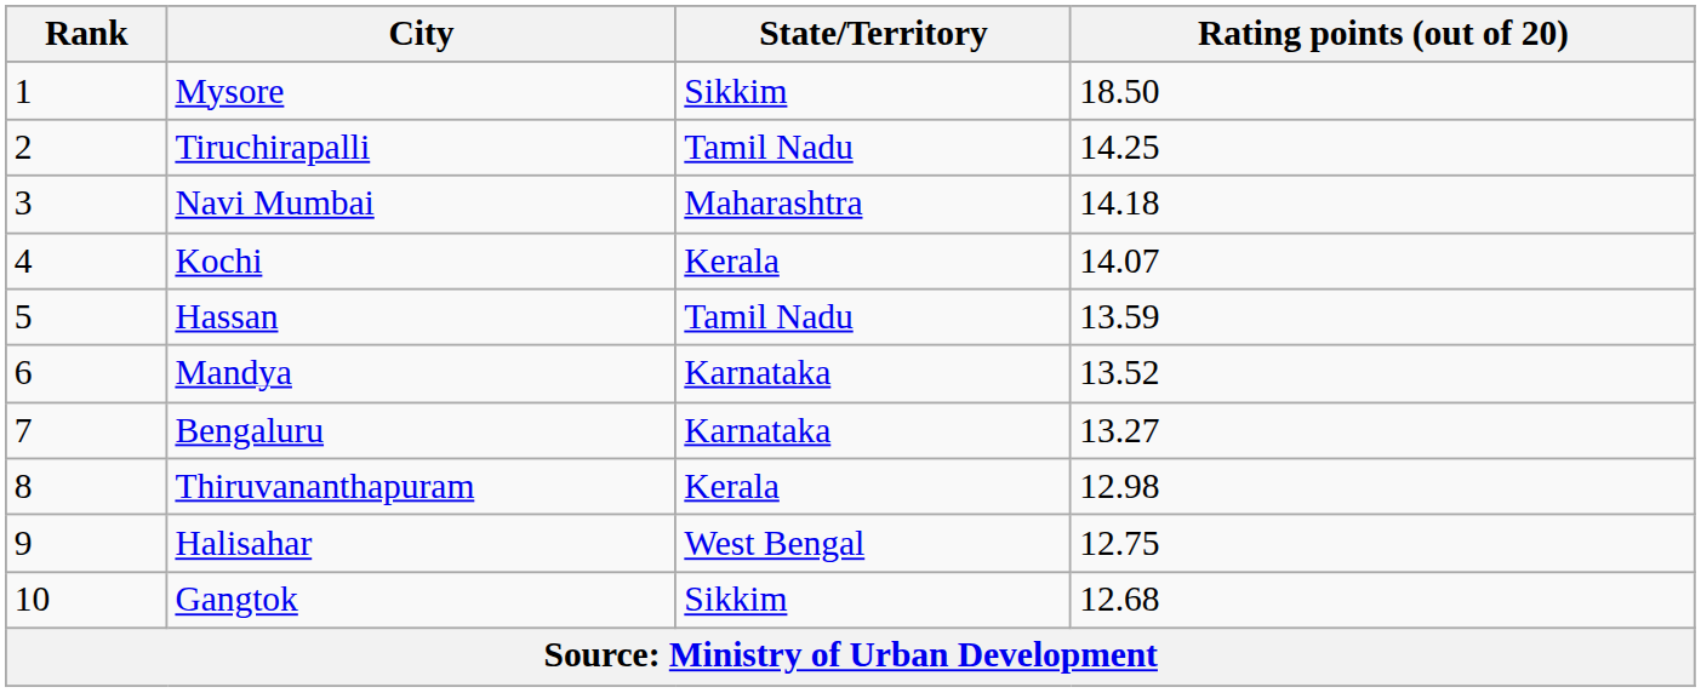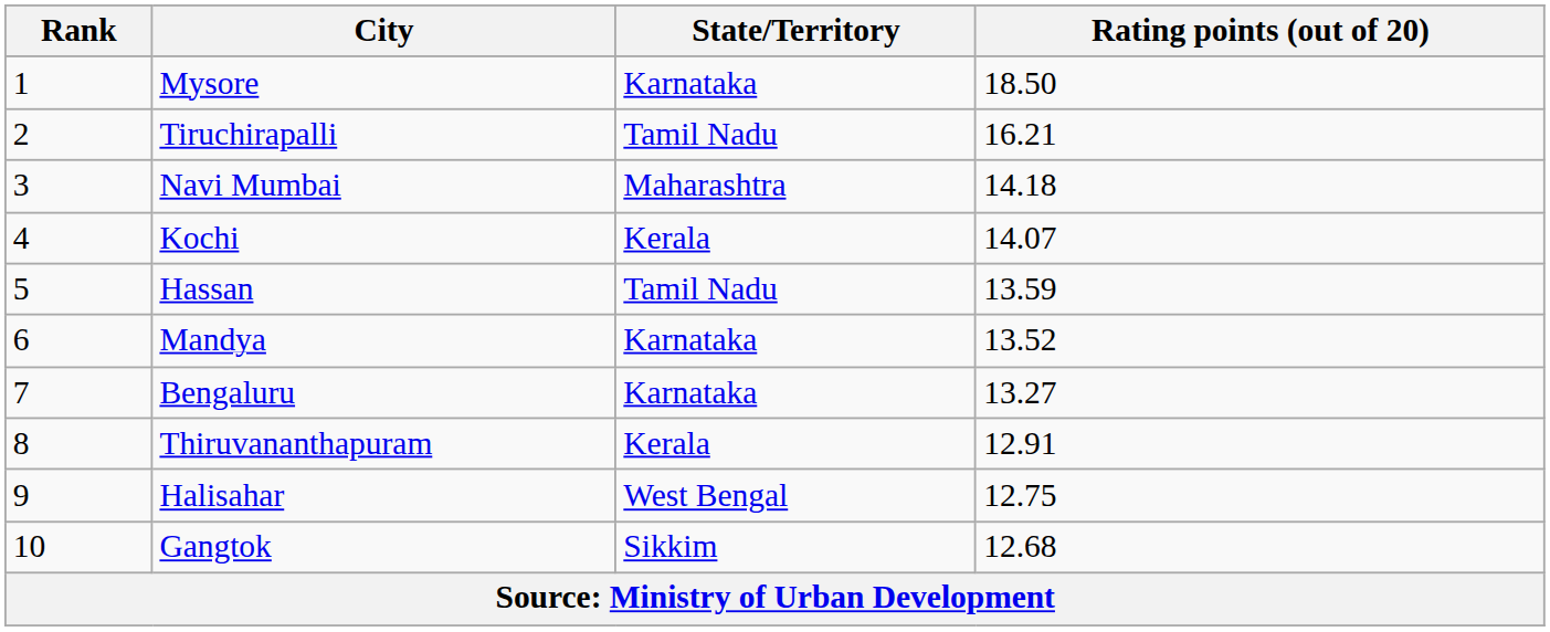Mysore | State/Territory: Sikkim -> Karnataka
Tiruchirapalli | Rating points (out of 20): 14.25 -> 16.21
Thiruvananthapuram | Rating points (out of 20): 12.98 -> 12.91
